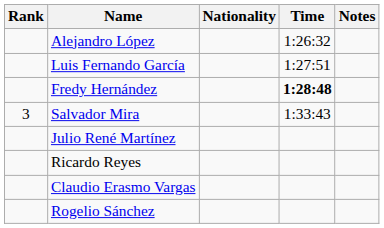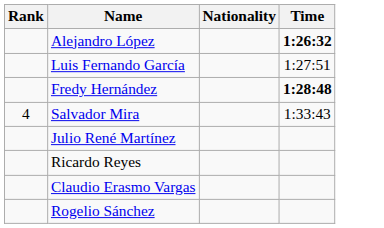- column: Notes
Alejandro López | Time: normal -> bold
Salvador Mira | Rank: 3 -> 4
